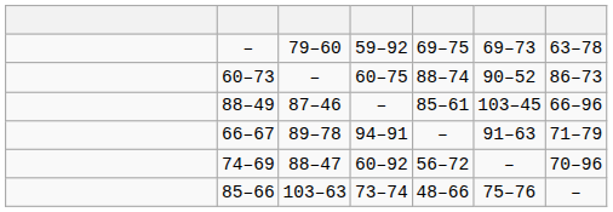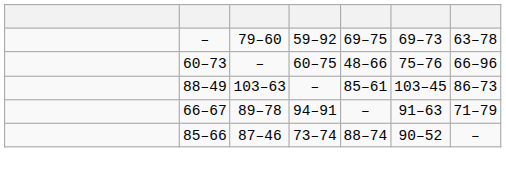60–73 | column 5: 88–74 -> 48–66
60–73 | column 6: 90–52 -> 75–76
60–73 | column 7: 86–73 -> 66–96
88–49 | column 3: 87–46 -> 103–63
88–49 | column 7: 66–96 -> 86–73
- row: 74–69 | 88–47 | 60–92 | 56–72 | – | 70–96
85–66 | column 3: 103–63 -> 87–46
85–66 | column 5: 48–66 -> 88–74
85–66 | column 6: 75–76 -> 90–52
